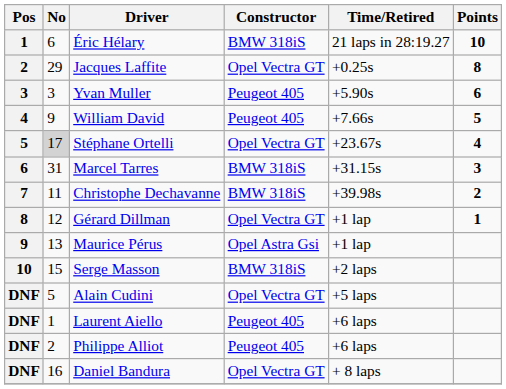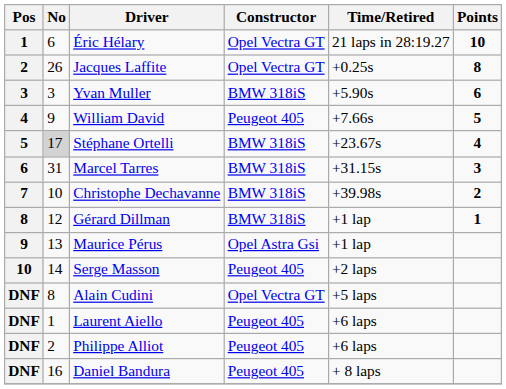Éric Hélary | Constructor: BMW 318iS -> Opel Vectra GT
Jacques Laffite | No: 29 -> 26
Yvan Muller | Constructor: Peugeot 405 -> BMW 318iS
Stéphane Ortelli | Constructor: Opel Vectra GT -> BMW 318iS
Christophe Dechavanne | No: 11 -> 10
Gérard Dillman | Constructor: Opel Vectra GT -> BMW 318iS
Serge Masson | No: 15 -> 14
Serge Masson | Constructor: BMW 318iS -> Peugeot 405
Alain Cudini | No: 5 -> 8
Daniel Bandura | Constructor: Opel Vectra GT -> Peugeot 405
